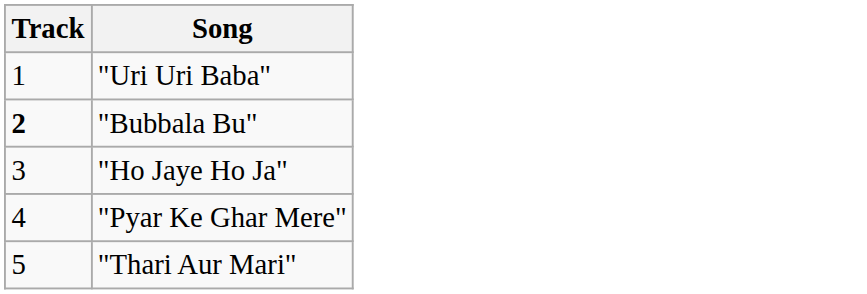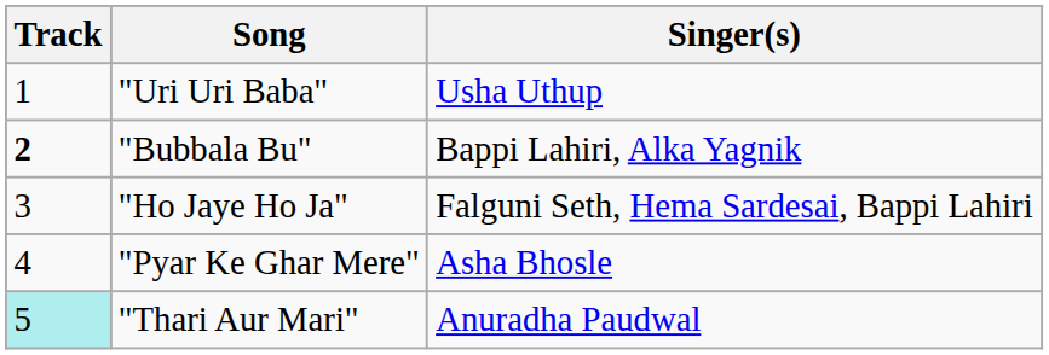+ column: Singer(s) | Usha Uthup | Bappi Lahiri, Alka Yagnik | Falguni Seth, Hema Sardesai, Bappi Lahiri | Asha Bhosle | Anuradha Paudwal
"Thari Aur Mari" | Track: no background -> paleturquoise background
